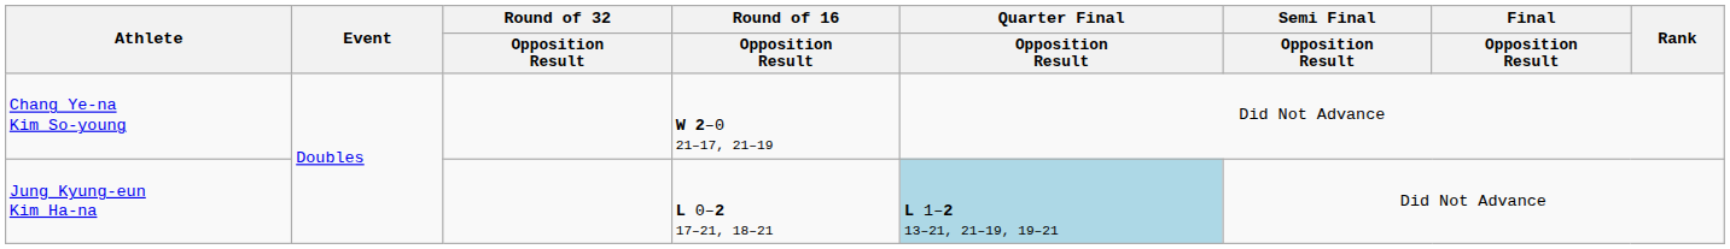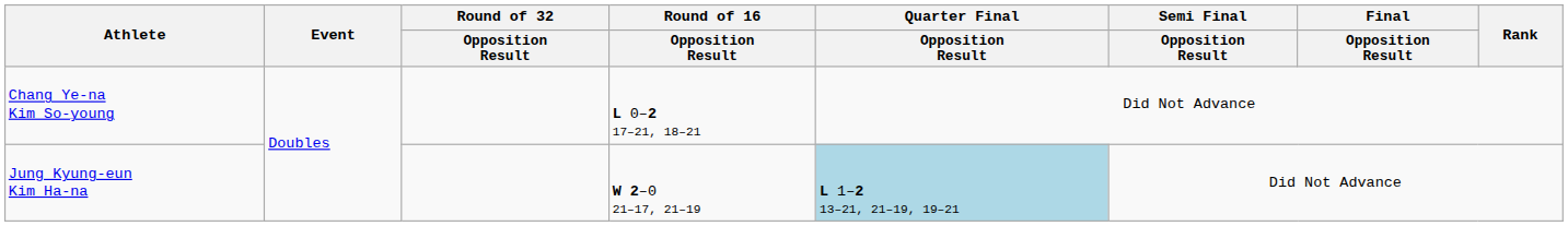Chang Ye-na Kim So-young | Round of 16 / Opposition Result: W 2–0 21–17, 21–19 -> L 0–2 17–21, 18–21
Jung Kyung-eun Kim Ha-na | Round of 16 / Opposition Result: L 0–2 17–21, 18–21 -> W 2–0 21–17, 21–19
